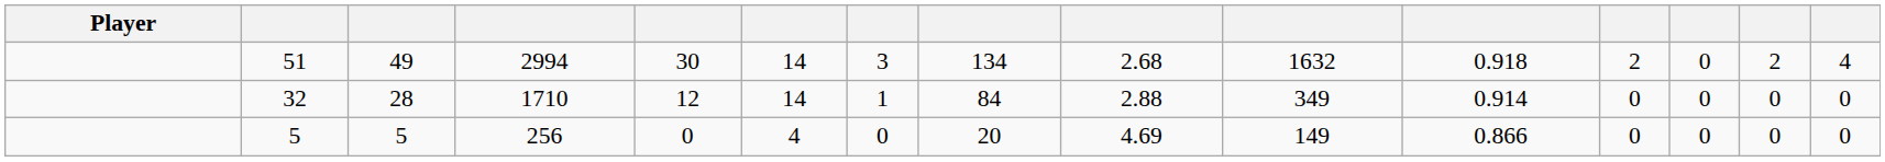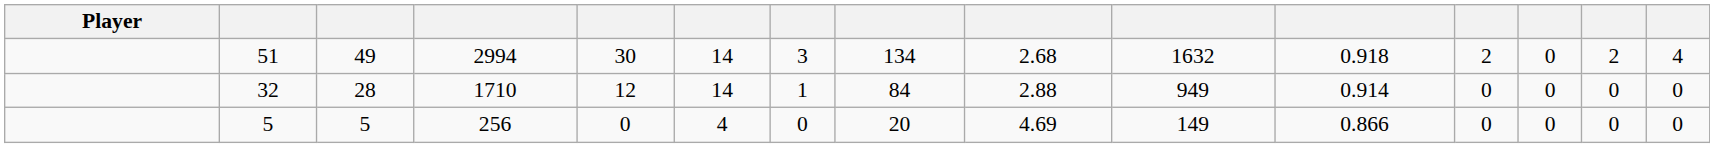32 | column 10: 349 -> 949
